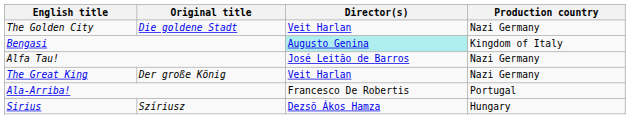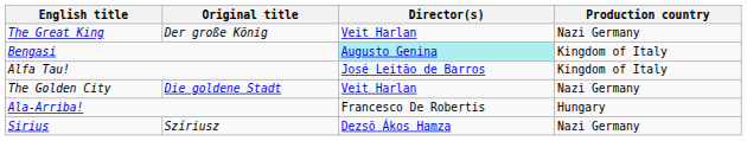rows swapped: The Golden City <-> The Great King
Alfa Tau! | Production country: Nazi Germany -> Kingdom of Italy
Ala-Arriba! | Production country: Portugal -> Hungary
Sirius | Production country: Hungary -> Nazi Germany
